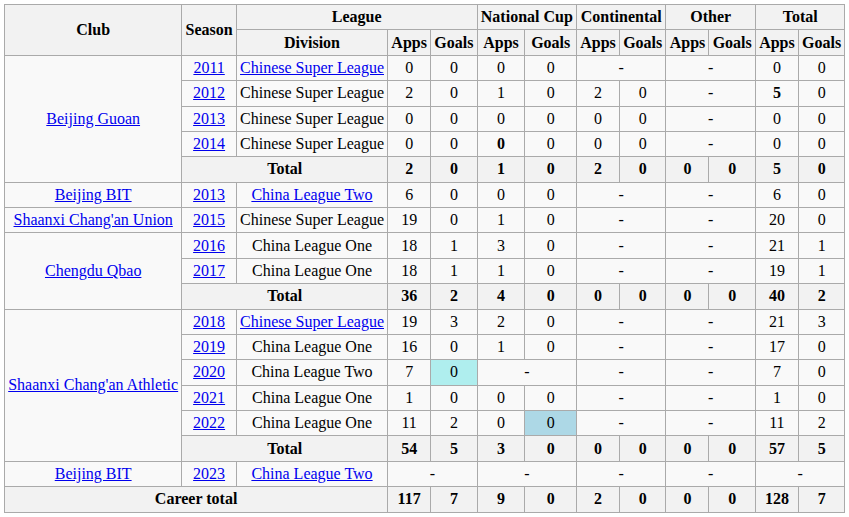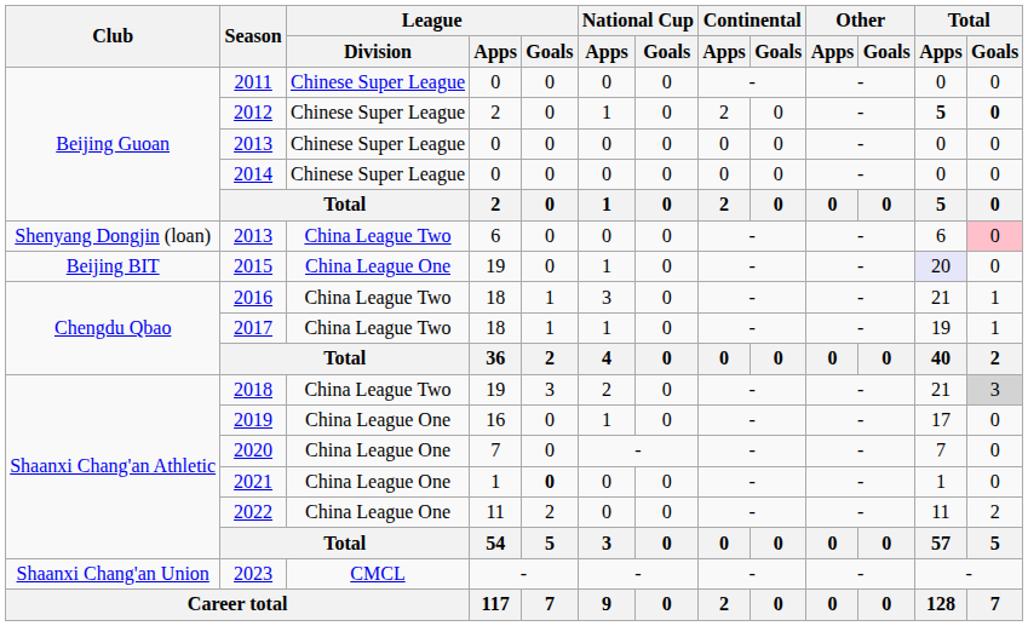2012 | Total / Goals: normal -> bold
2014 | National Cup / Apps: bold -> normal
2013 / 6 | Club: Beijing BIT -> Shenyang Dongjin (loan)
2013 / 6 | Total / Goals: no background -> pink background
2015 | Club: Shaanxi Chang'an Union -> Beijing BIT
2015 | League / Division: Chinese Super League -> China League One
2015 | Total / Apps: no background -> lavender background
2016 | League / Division: China League One -> China League Two
2017 | League / Division: China League One -> China League Two
2018 | League / Division: Chinese Super League -> China League Two
2018 | Total / Goals: no background -> lightgrey background
2020 | League / Division: China League Two -> China League One
2020 | League / Goals: paleturquoise background -> no background
2021 | League / Goals: normal -> bold
2022 | National Cup / Goals: lightblue background -> no background
2023 | Club: Beijing BIT -> Shaanxi Chang'an Union
2023 | League / Division: China League Two -> CMCL
